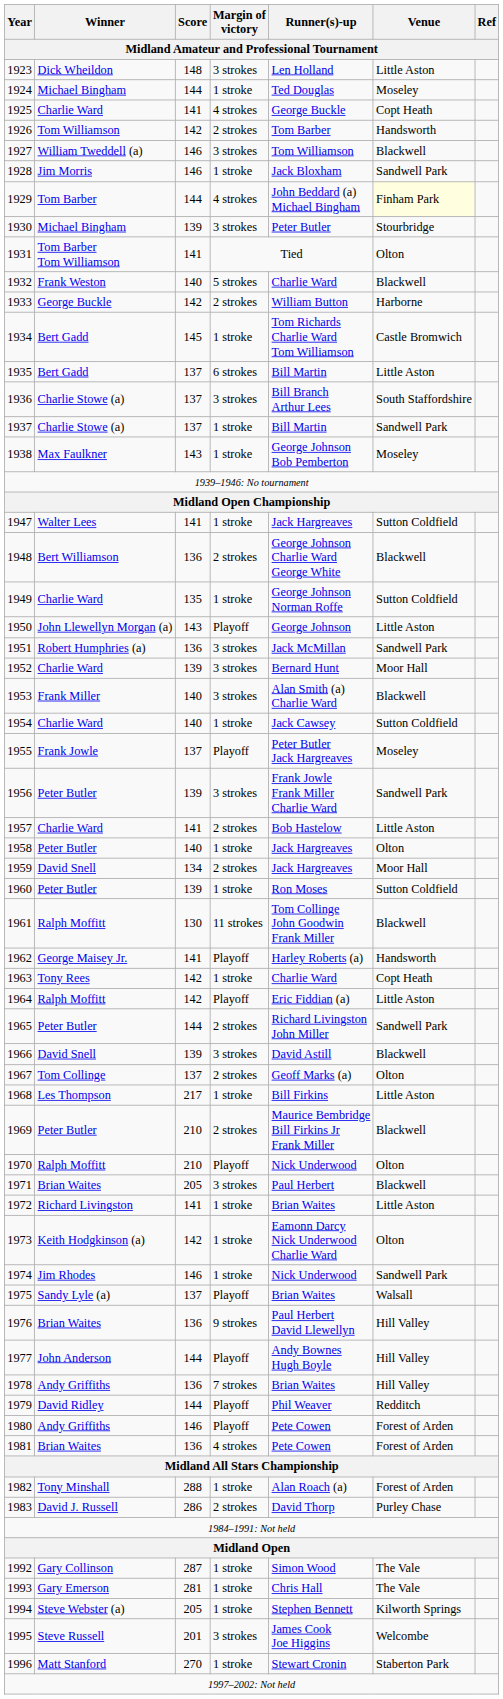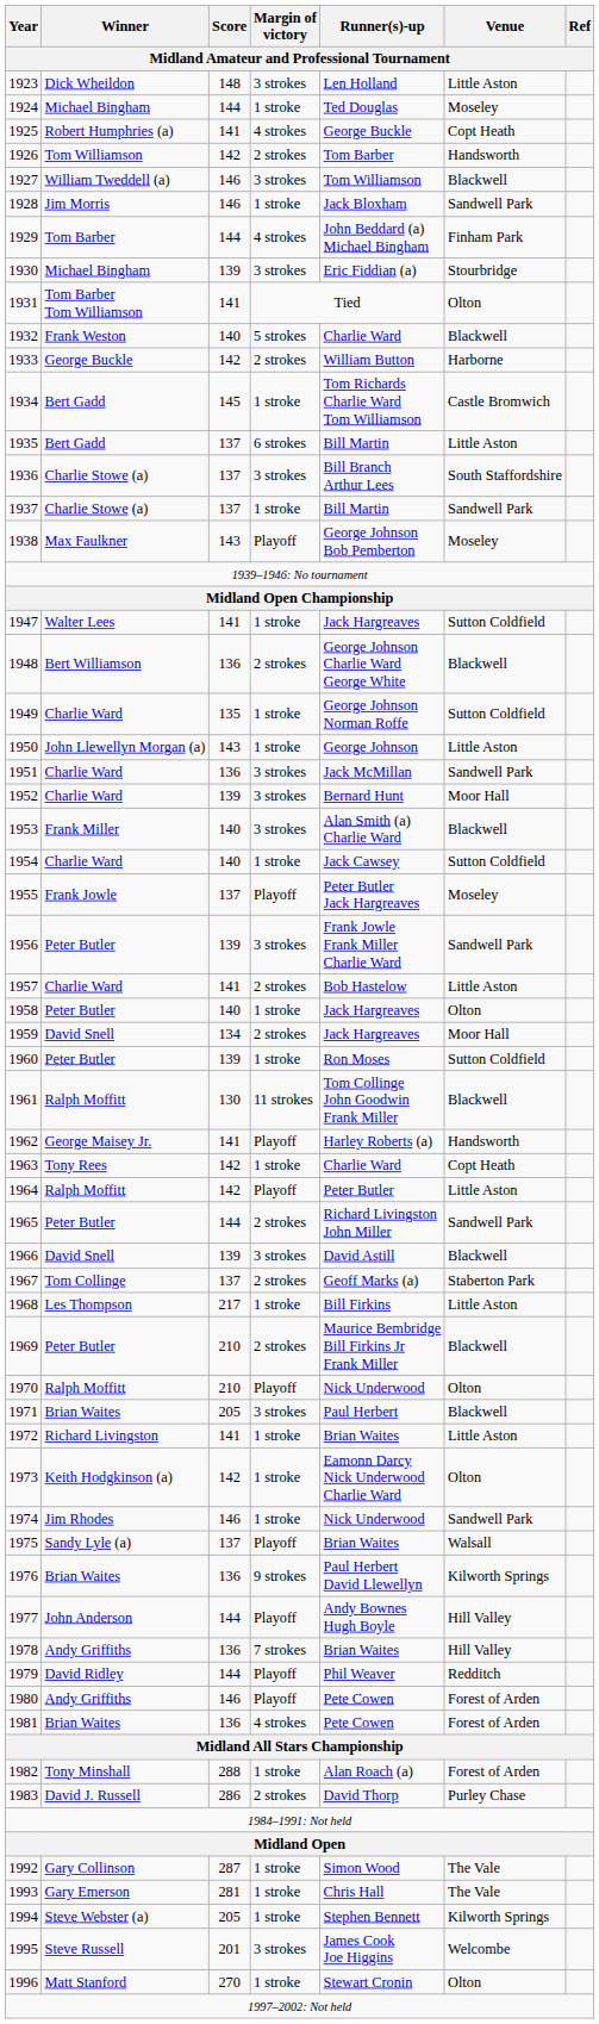1925 | Winner / Midland Amateur and Professional Tournament: Charlie Ward -> Robert Humphries (a)
1929 | Venue / Midland Amateur and Professional Tournament: lightyellow background -> no background
1930 | Runner(s)-up / Midland Amateur and Professional Tournament: Peter Butler -> Eric Fiddian (a)
1938 | column 4: 1 stroke -> Playoff
1950 | column 4: Playoff -> 1 stroke
1951 | Winner / Midland Amateur and Professional Tournament: Robert Humphries (a) -> Charlie Ward
1964 | Runner(s)-up / Midland Amateur and Professional Tournament: Eric Fiddian (a) -> Peter Butler
1967 | Venue / Midland Amateur and Professional Tournament: Olton -> Staberton Park
1976 | Venue / Midland Amateur and Professional Tournament: Hill Valley -> Kilworth Springs
1996 | Venue / Midland Amateur and Professional Tournament: Staberton Park -> Olton
